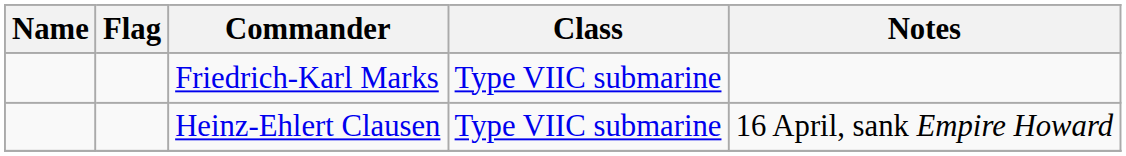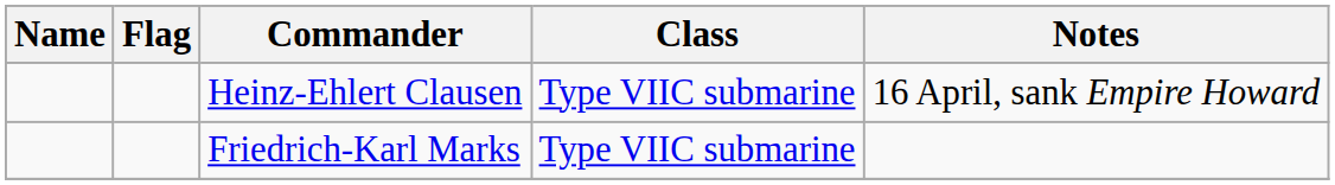rows swapped: Friedrich-Karl Marks <-> Heinz-Ehlert Clausen
